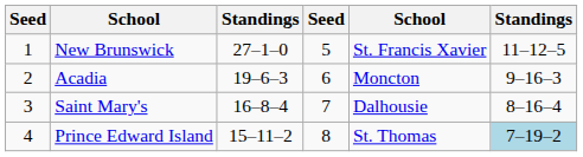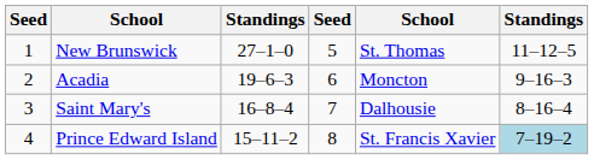New Brunswick | column 5: St. Francis Xavier -> St. Thomas
Prince Edward Island | column 5: St. Thomas -> St. Francis Xavier
